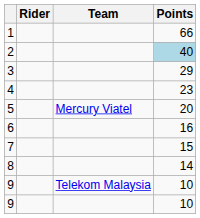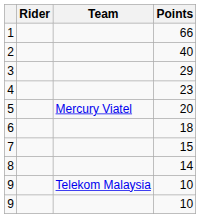2 | Points: lightblue background -> no background
6 | Points: 16 -> 18
